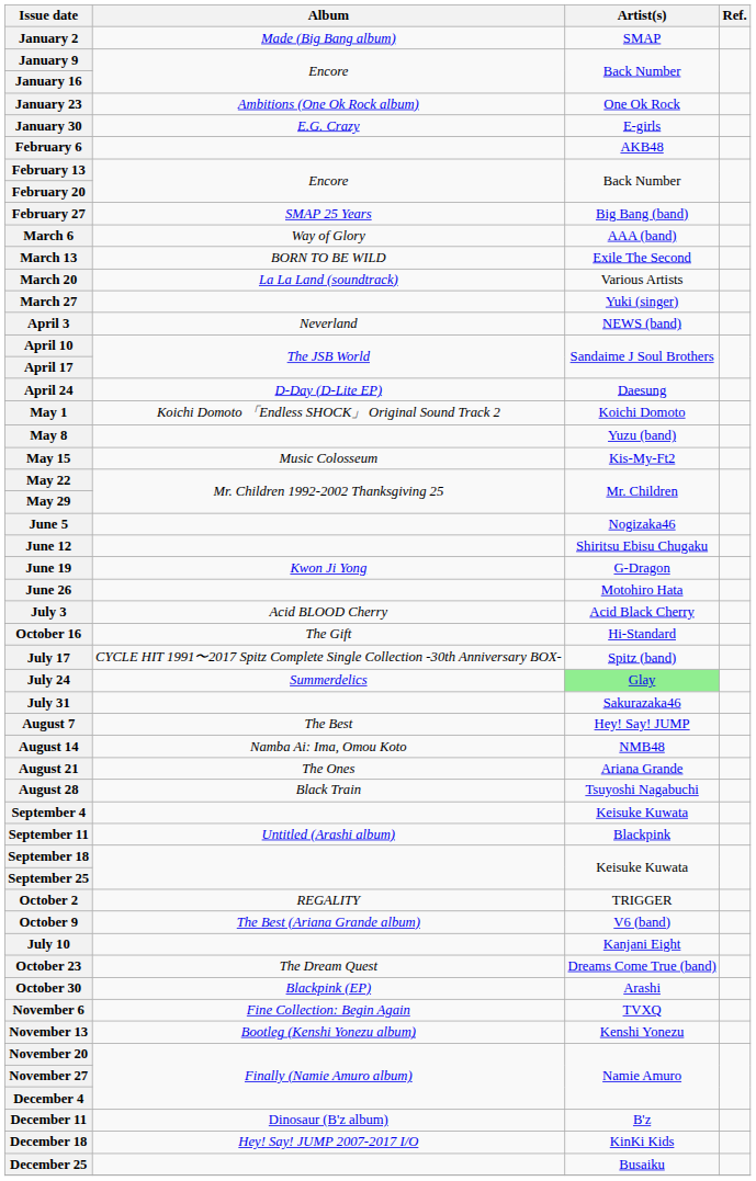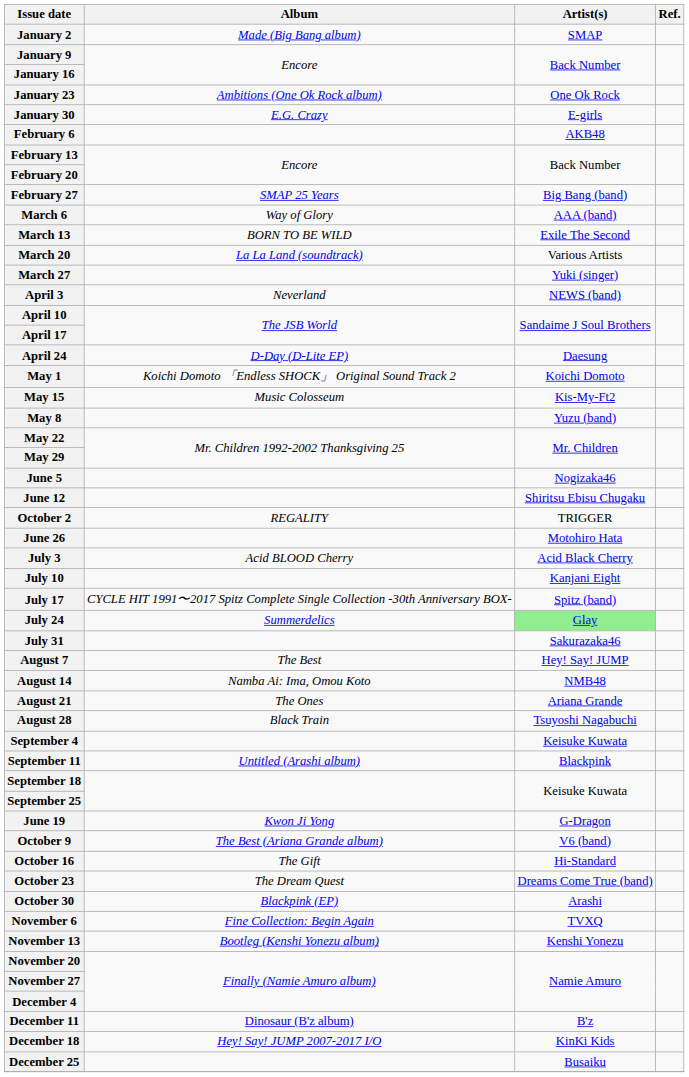rows swapped: May 8 <-> May 15
rows swapped: June 19 <-> October 2
rows swapped: July 10 <-> October 16
